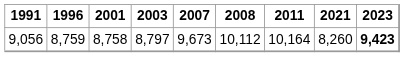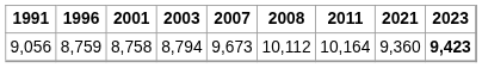9,056 | 2003: 8,797 -> 8,794
9,056 | 2021: 8,260 -> 9,360
